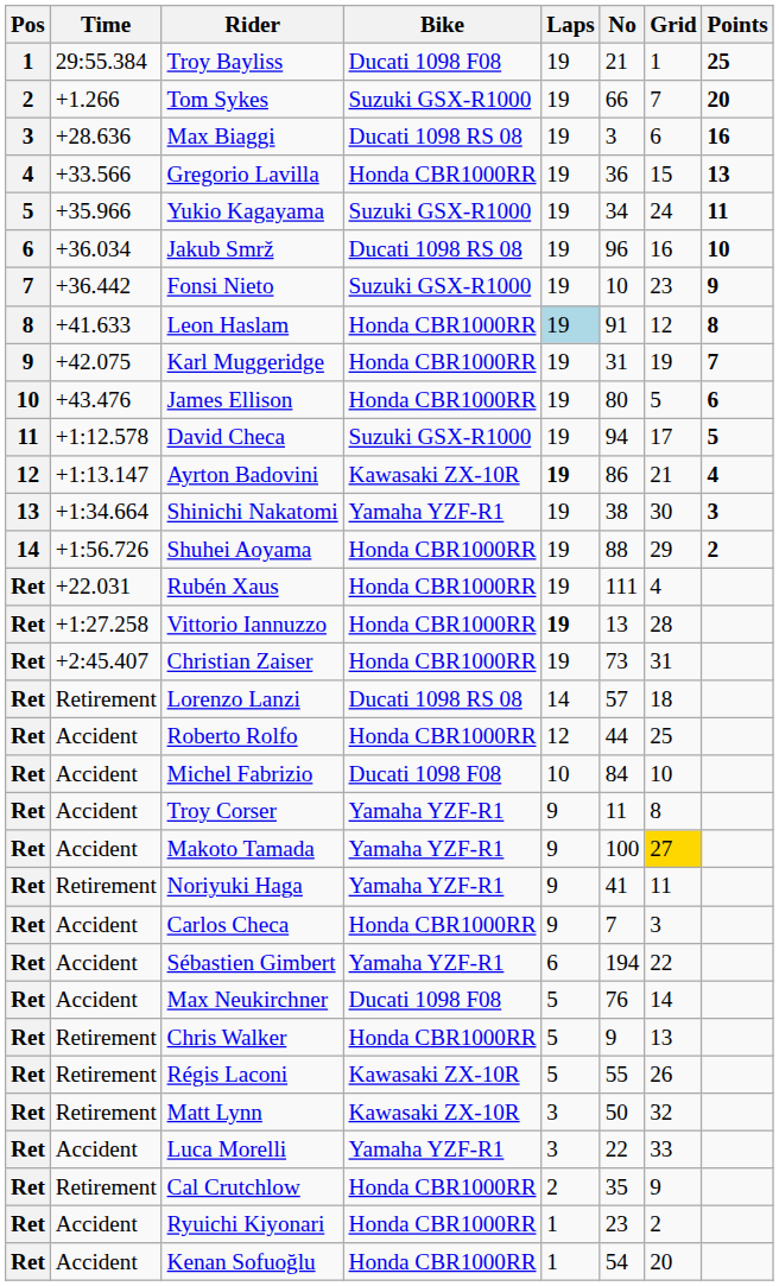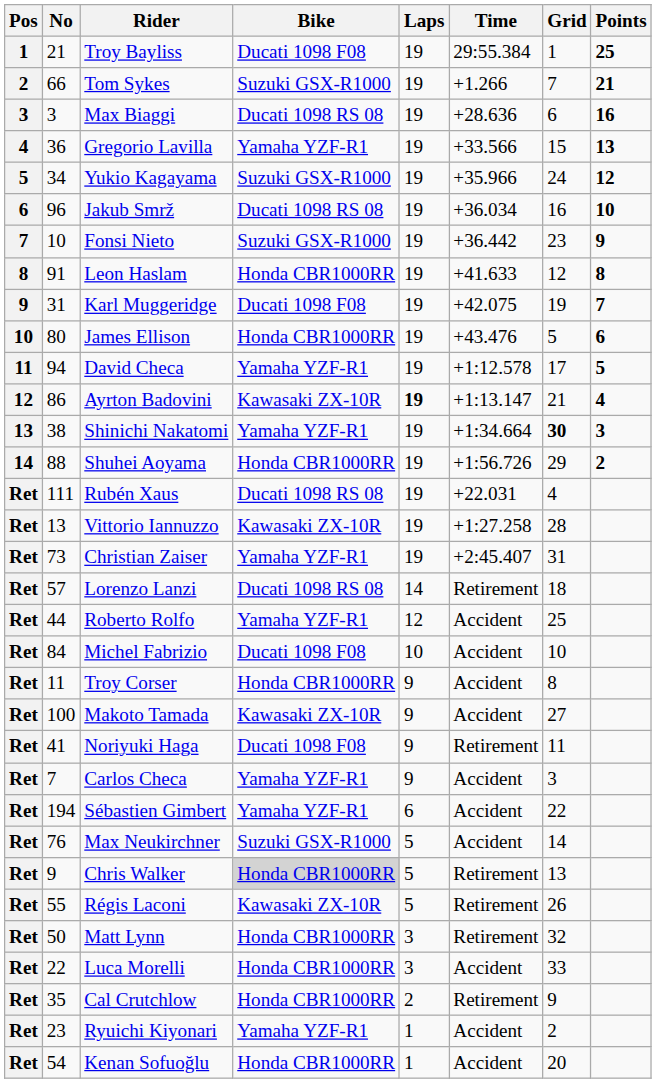columns swapped: No <-> Time
Tom Sykes | Points: 20 -> 21
Gregorio Lavilla | Bike: Honda CBR1000RR -> Yamaha YZF-R1
Yukio Kagayama | Points: 11 -> 12
Leon Haslam | Laps: lightblue background -> no background
Karl Muggeridge | Bike: Honda CBR1000RR -> Ducati 1098 F08
David Checa | Bike: Suzuki GSX-R1000 -> Yamaha YZF-R1
Shinichi Nakatomi | Grid: normal -> bold
Rubén Xaus | Bike: Honda CBR1000RR -> Ducati 1098 RS 08
Vittorio Iannuzzo | Bike: Honda CBR1000RR -> Kawasaki ZX-10R
Vittorio Iannuzzo | Laps: bold -> normal
Christian Zaiser | Bike: Honda CBR1000RR -> Yamaha YZF-R1
Roberto Rolfo | Bike: Honda CBR1000RR -> Yamaha YZF-R1
Troy Corser | Bike: Yamaha YZF-R1 -> Honda CBR1000RR
Makoto Tamada | Bike: Yamaha YZF-R1 -> Kawasaki ZX-10R
Makoto Tamada | Grid: gold background -> no background
Noriyuki Haga | Bike: Yamaha YZF-R1 -> Ducati 1098 F08
Carlos Checa | Bike: Honda CBR1000RR -> Yamaha YZF-R1
Max Neukirchner | Bike: Ducati 1098 F08 -> Suzuki GSX-R1000
Chris Walker | Bike: no background -> lightgrey background
Matt Lynn | Bike: Kawasaki ZX-10R -> Honda CBR1000RR
Luca Morelli | Bike: Yamaha YZF-R1 -> Honda CBR1000RR
Ryuichi Kiyonari | Bike: Honda CBR1000RR -> Yamaha YZF-R1
